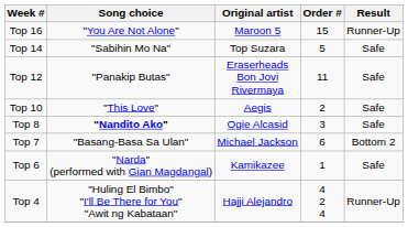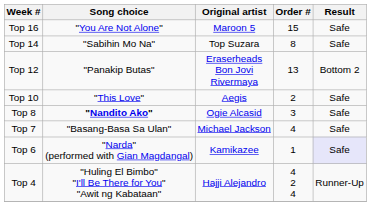Top 16 | Result: Runner-Up -> Safe
Top 14 | Order #: 5 -> 8
Top 12 | Order #: 11 -> 13
Top 12 | Result: Safe -> Bottom 2
Top 7 | Order #: 6 -> 4
Top 7 | Result: Bottom 2 -> Safe
Top 6 | Result: no background -> lavender background
